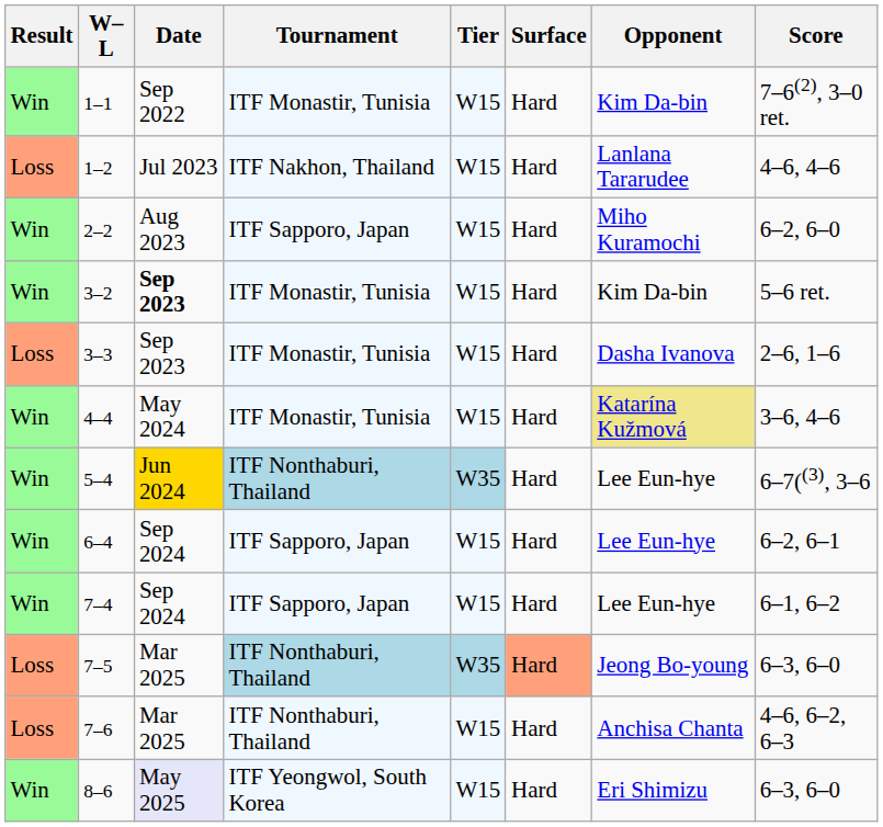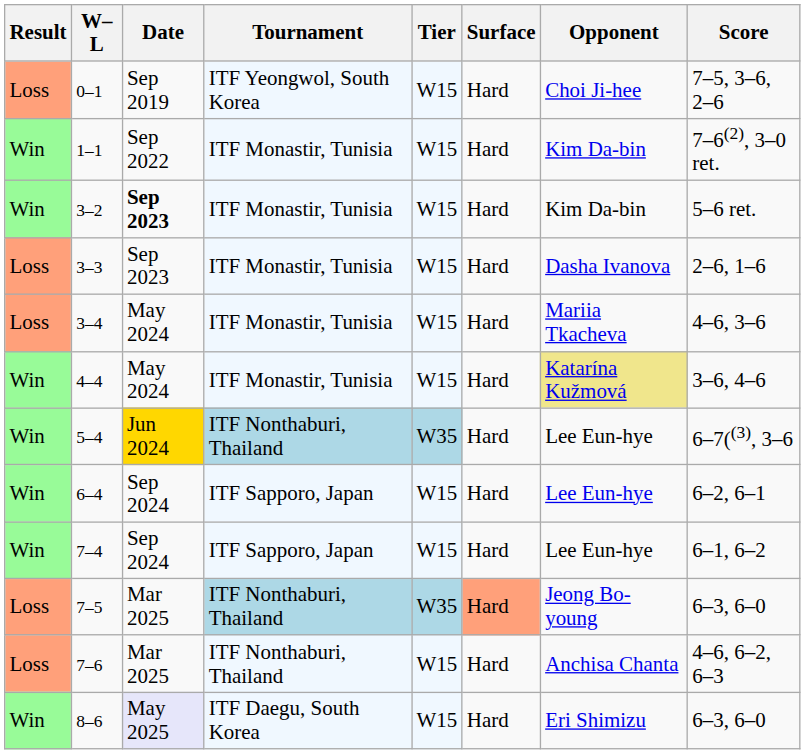+ row: Loss | 0–1 | Sep 2019 | ITF Yeongwol, South Korea | W15 | Hard | Choi Ji-hee | 7–5, 3–6, 2–6
- row: Loss | 1–2 | Jul 2023 | ITF Nakhon, Thailand | W15 | Hard | Lanlana Tararudee | 4–6, 4–6
- row: Win | 2–2 | Aug 2023 | ITF Sapporo, Japan | W15 | Hard | Miho Kuramochi | 6–2, 6–0
+ row: Loss | 3–4 | May 2024 | ITF Monastir, Tunisia | W15 | Hard | Mariia Tkacheva | 4–6, 3–6
8–6 | Tournament: ITF Yeongwol, South Korea -> ITF Daegu, South Korea
